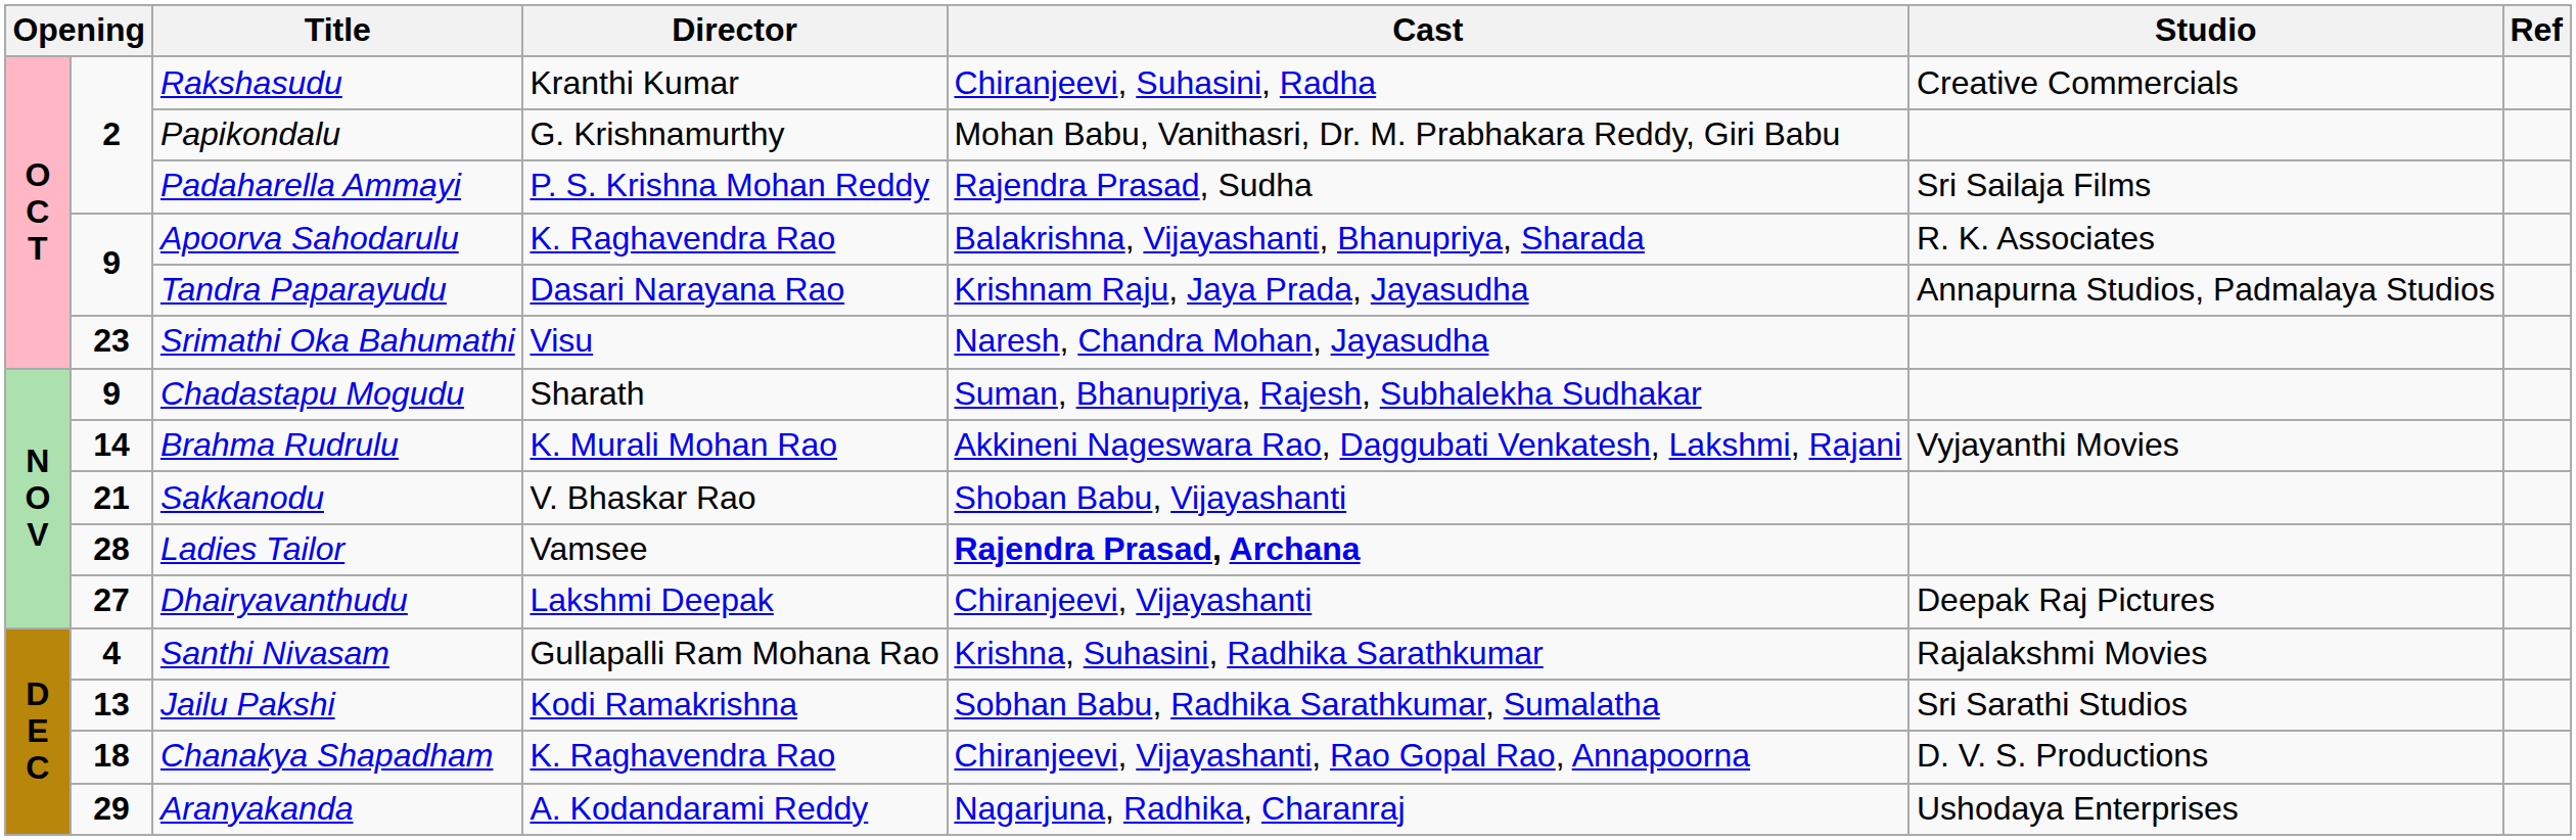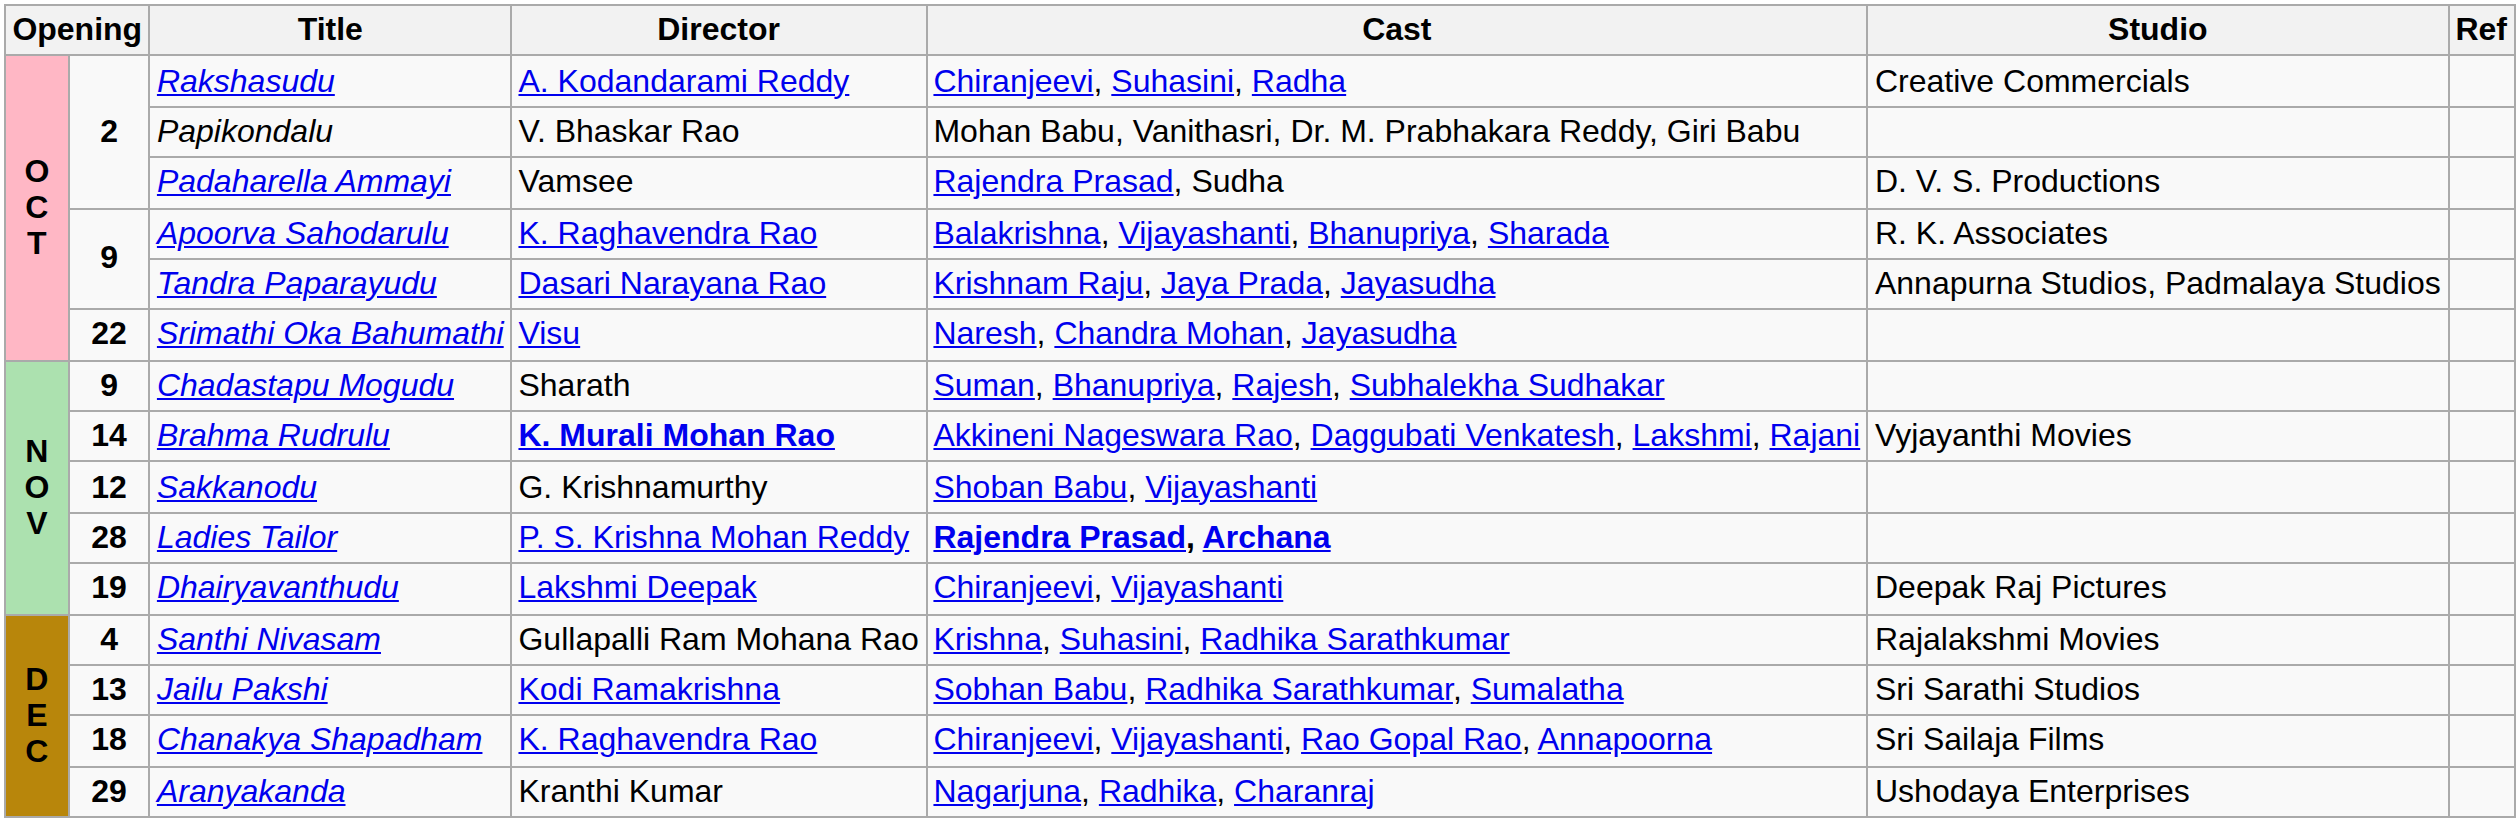Rakshasudu | Director: Kranthi Kumar -> A. Kodandarami Reddy
Papikondalu | Director: G. Krishnamurthy -> V. Bhaskar Rao
Padaharella Ammayi | Director: P. S. Krishna Mohan Reddy -> Vamsee
Padaharella Ammayi | Studio: Sri Sailaja Films -> D. V. S. Productions
Srimathi Oka Bahumathi | column 2: 23 -> 22
Brahma Rudrulu | Director: normal -> bold
Sakkanodu | column 2: 21 -> 12
Sakkanodu | Director: V. Bhaskar Rao -> G. Krishnamurthy
Ladies Tailor | Director: Vamsee -> P. S. Krishna Mohan Reddy
Dhairyavanthudu | column 2: 27 -> 19
Chanakya Shapadham | Studio: D. V. S. Productions -> Sri Sailaja Films
Aranyakanda | Director: A. Kodandarami Reddy -> Kranthi Kumar
